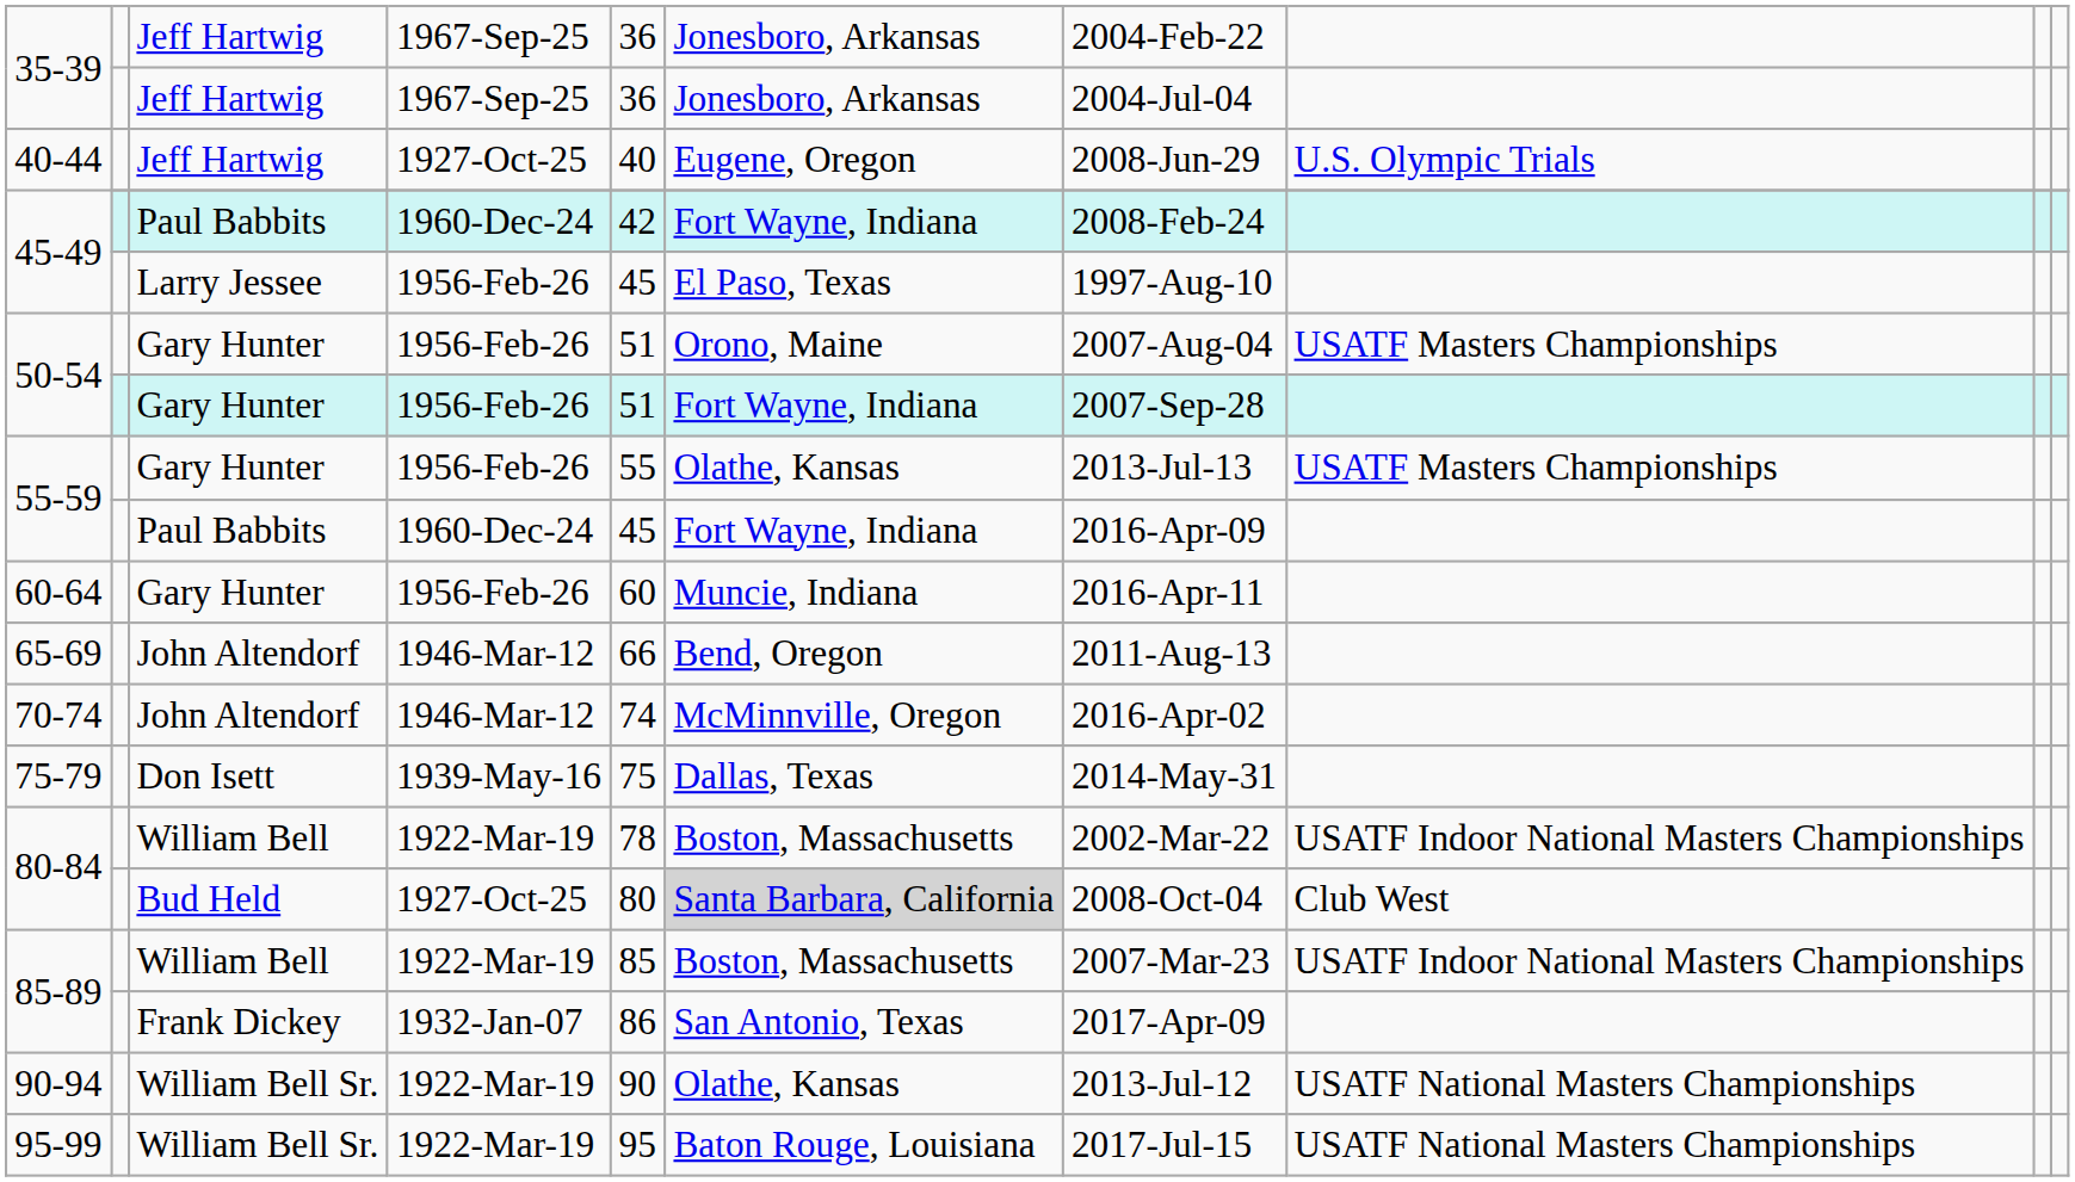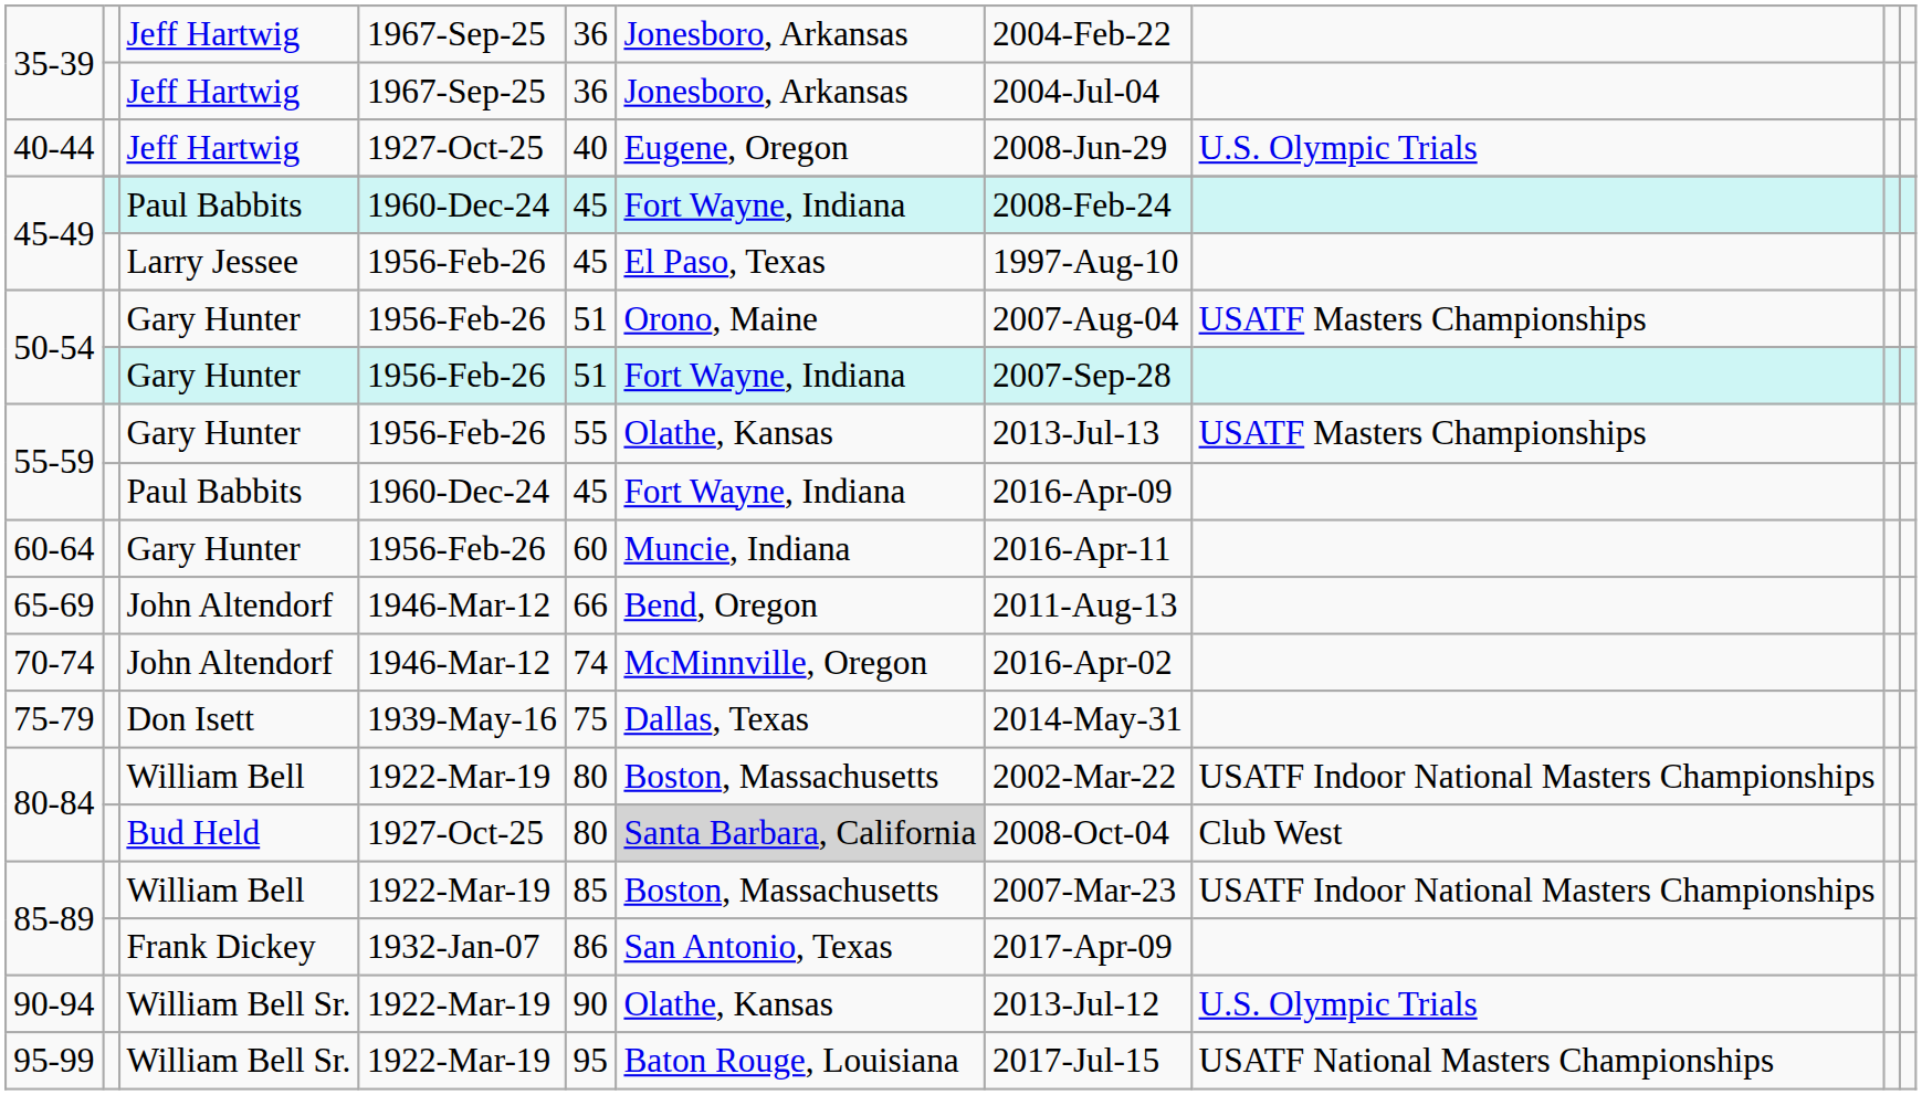45-49 / Paul Babbits | column 5: 42 -> 45
80-84 / William Bell | column 5: 78 -> 80
90-94 | column 8: USATF National Masters Championships -> U.S. Olympic Trials
